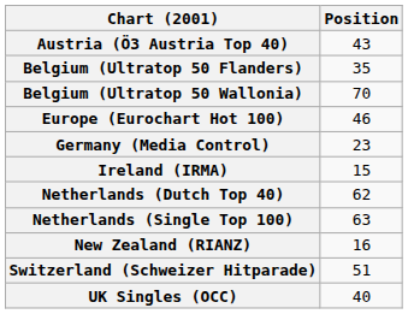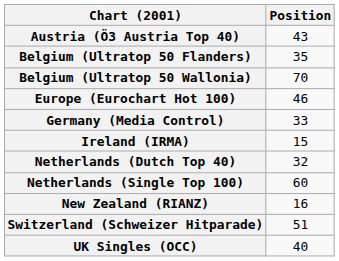Germany (Media Control) | Position: 23 -> 33
Netherlands (Dutch Top 40) | Position: 62 -> 32
Netherlands (Single Top 100) | Position: 63 -> 60
